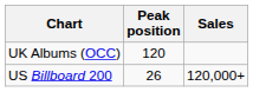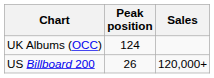UK Albums (OCC) | Peak position: 120 -> 124
